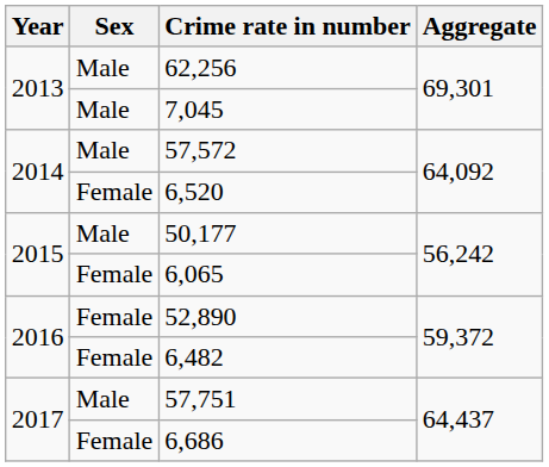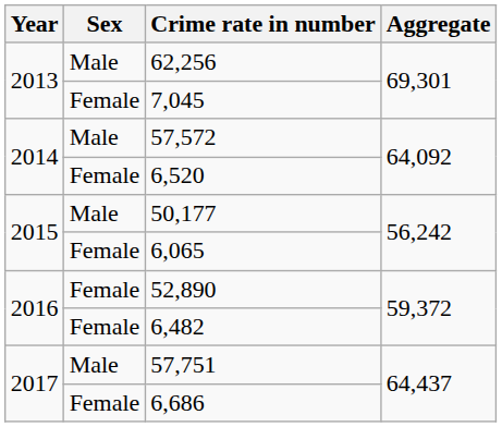7,045 | Sex: Male -> Female
